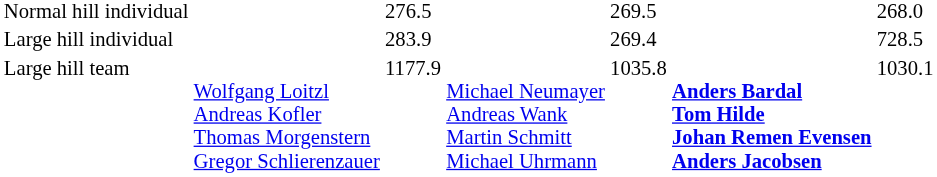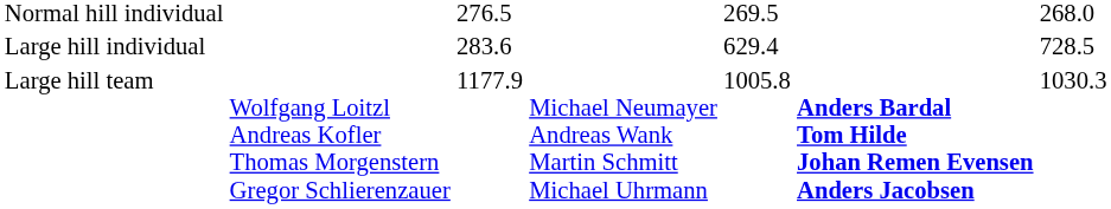Large hill individual | column 3: 283.9 -> 283.6
Large hill individual | column 5: 269.4 -> 629.4
Large hill team | column 5: 1035.8 -> 1005.8
Large hill team | column 7: 1030.1 -> 1030.3
